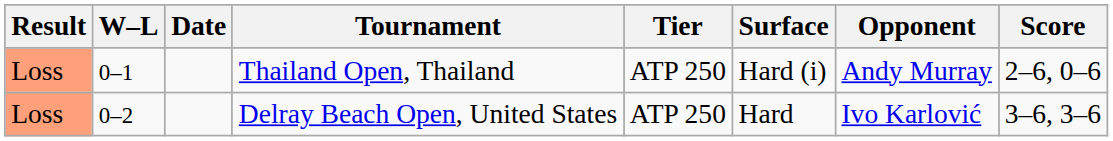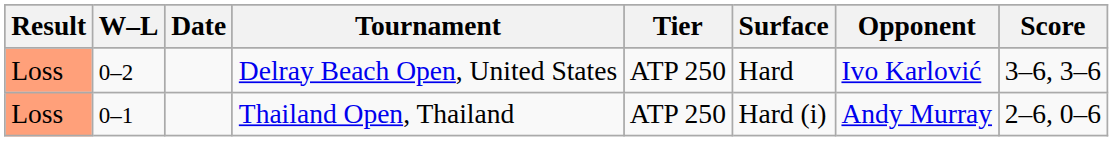rows swapped: Thailand Open, Thailand <-> Delray Beach Open, United States
